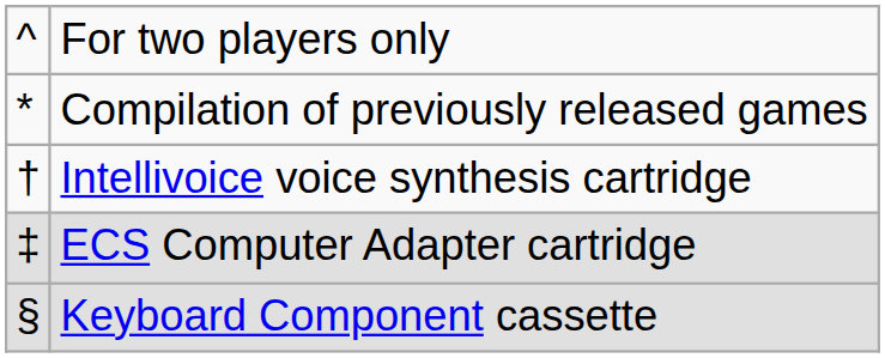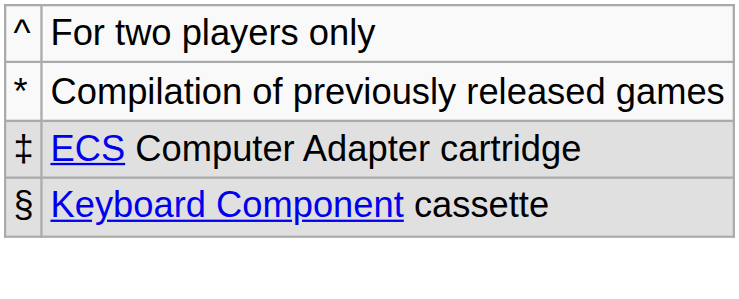- row: † | Intellivoice voice synthesis cartridge
